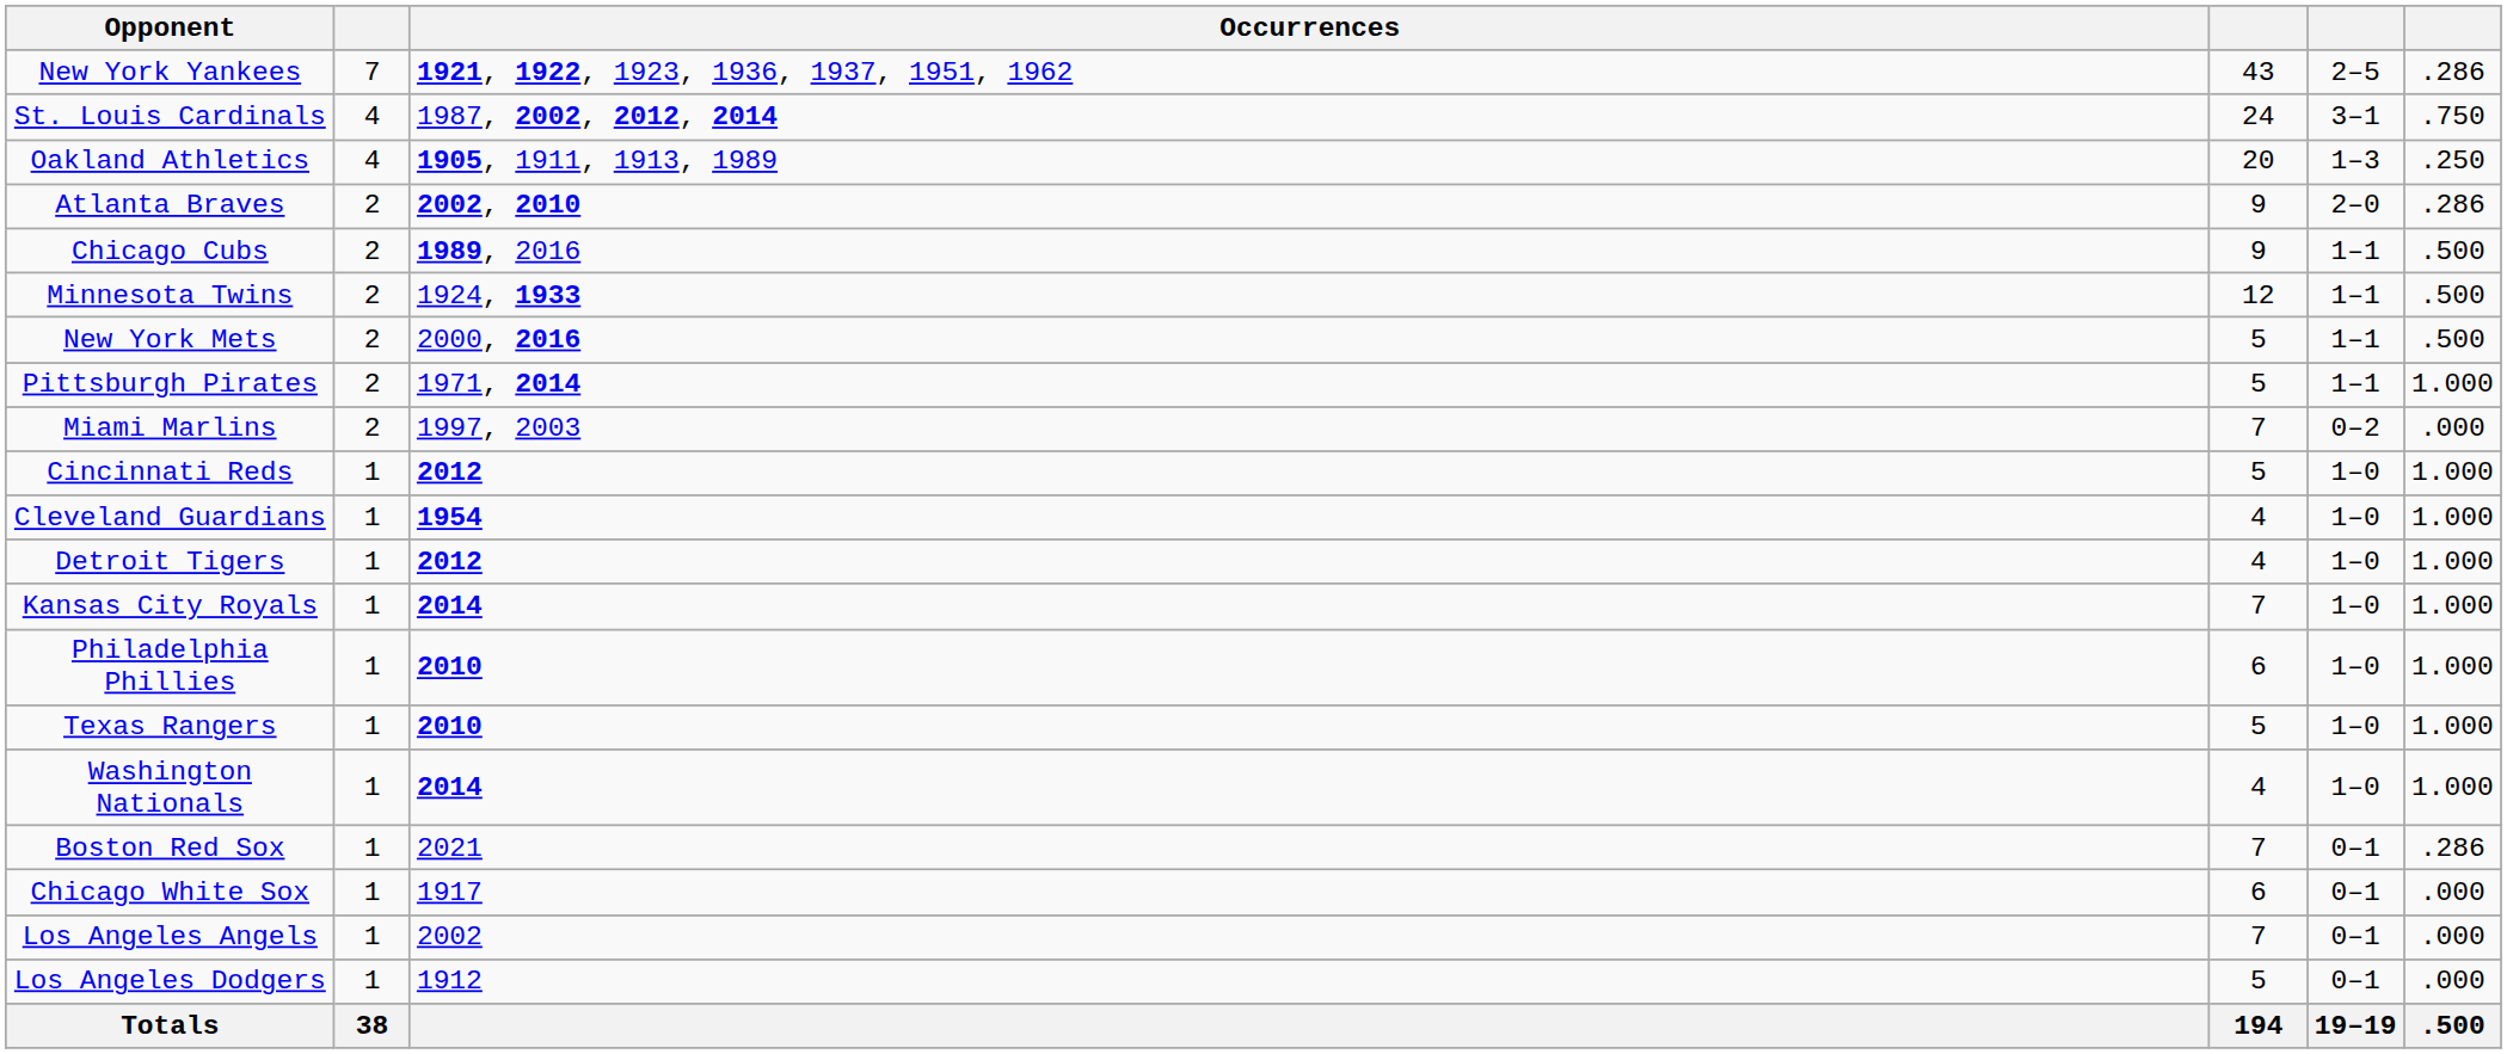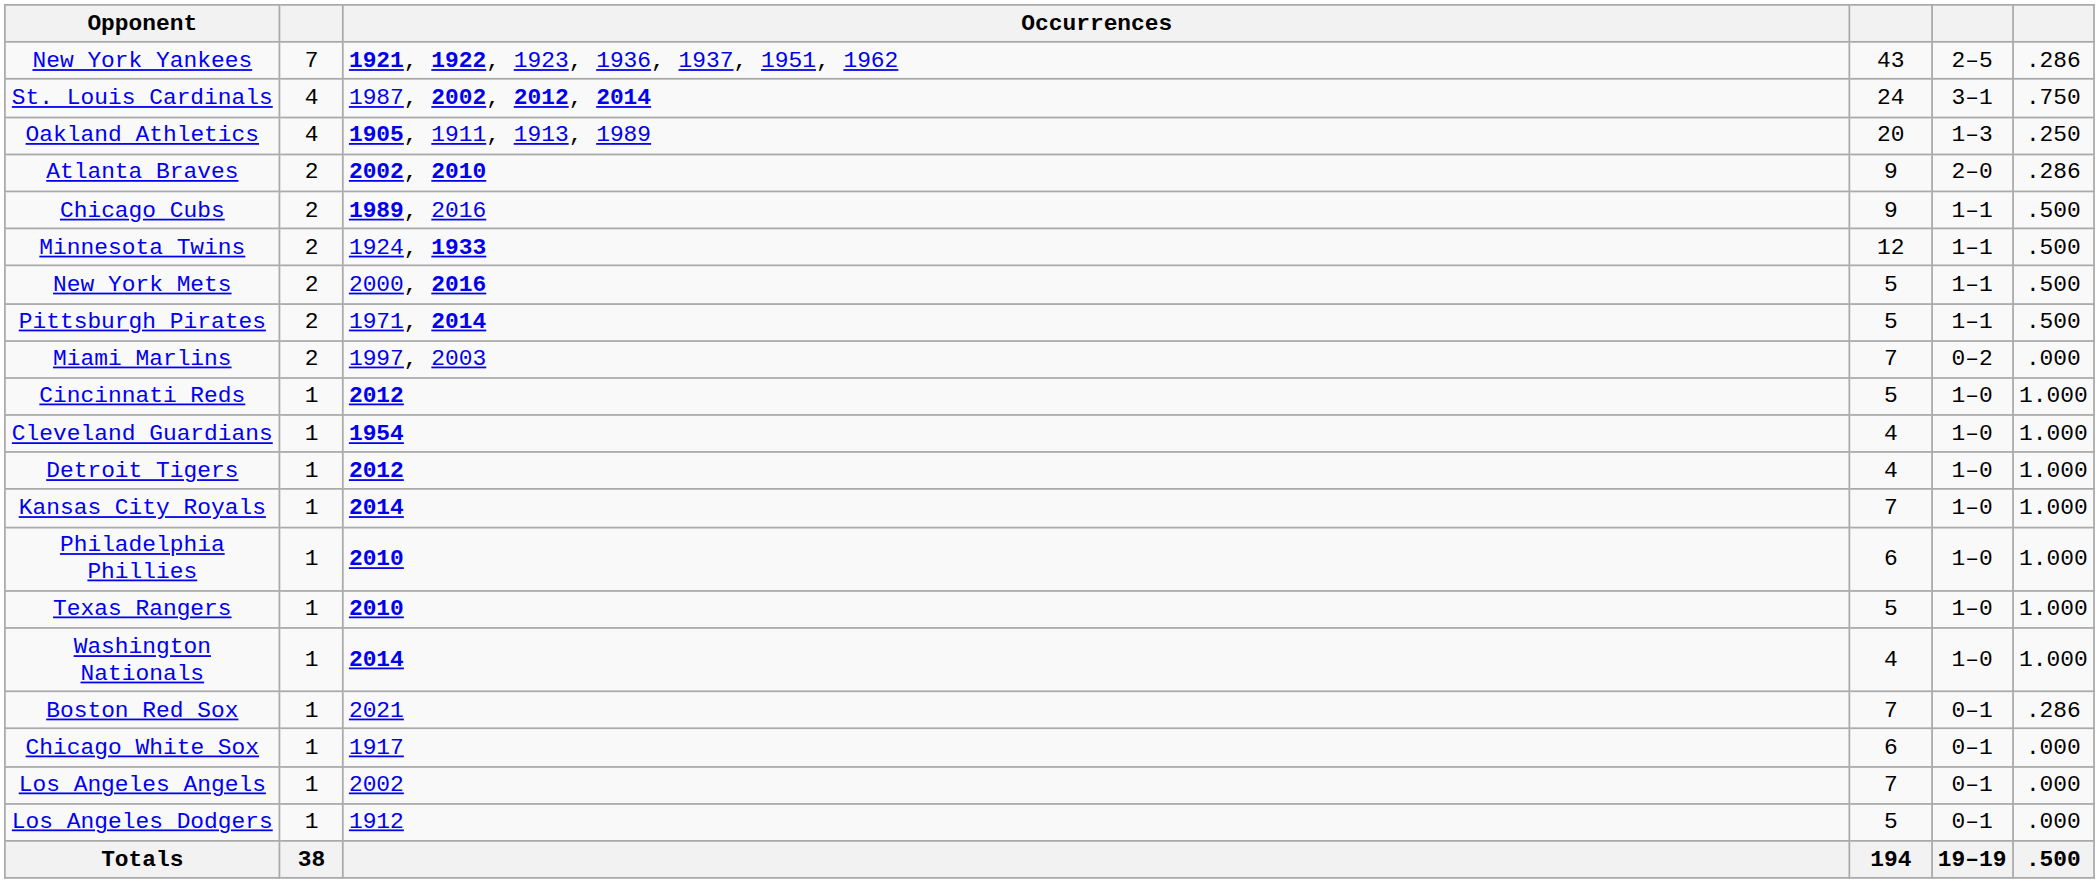Pittsburgh Pirates | column 6: 1.000 -> .500
